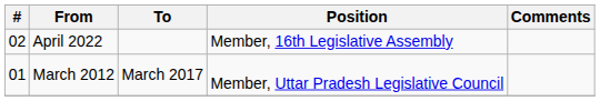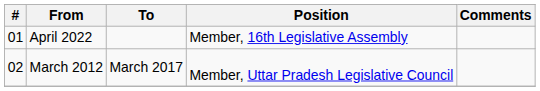April 2022 | #: 02 -> 01
March 2012 | #: 01 -> 02
